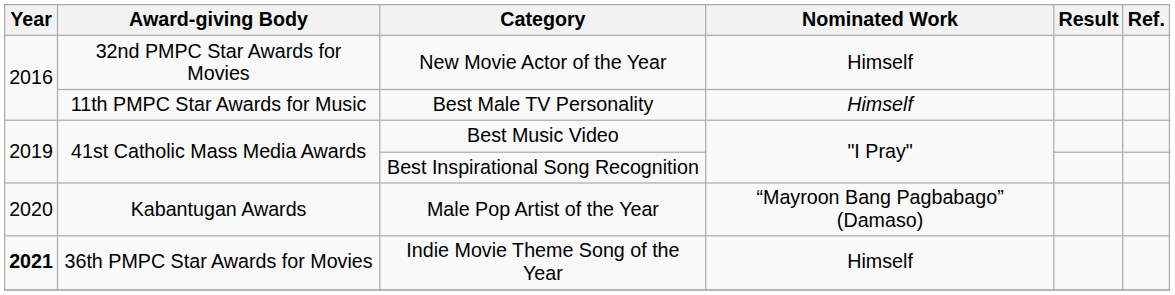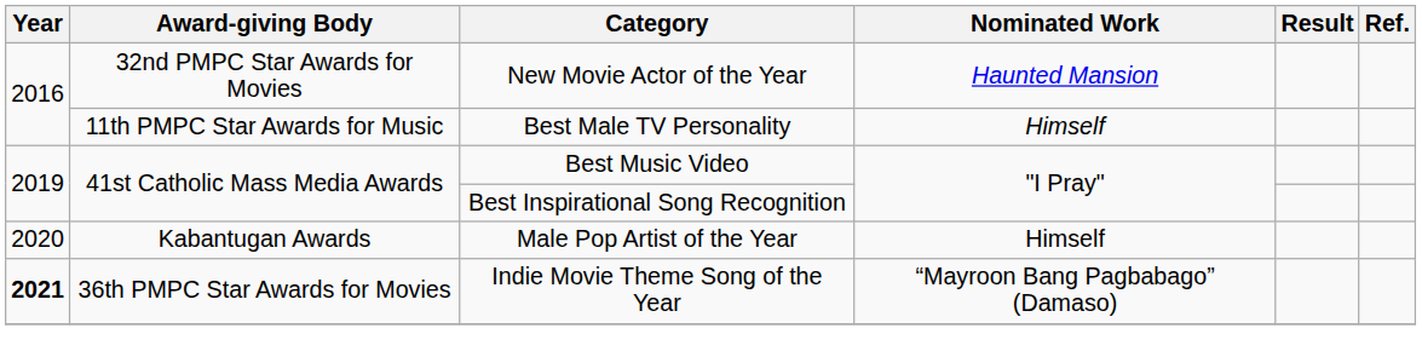New Movie Actor of the Year | Nominated Work: Himself -> Haunted Mansion
Male Pop Artist of the Year | Nominated Work: “Mayroon Bang Pagbabago” (Damaso) -> Himself
Indie Movie Theme Song of the Year | Nominated Work: Himself -> “Mayroon Bang Pagbabago” (Damaso)
